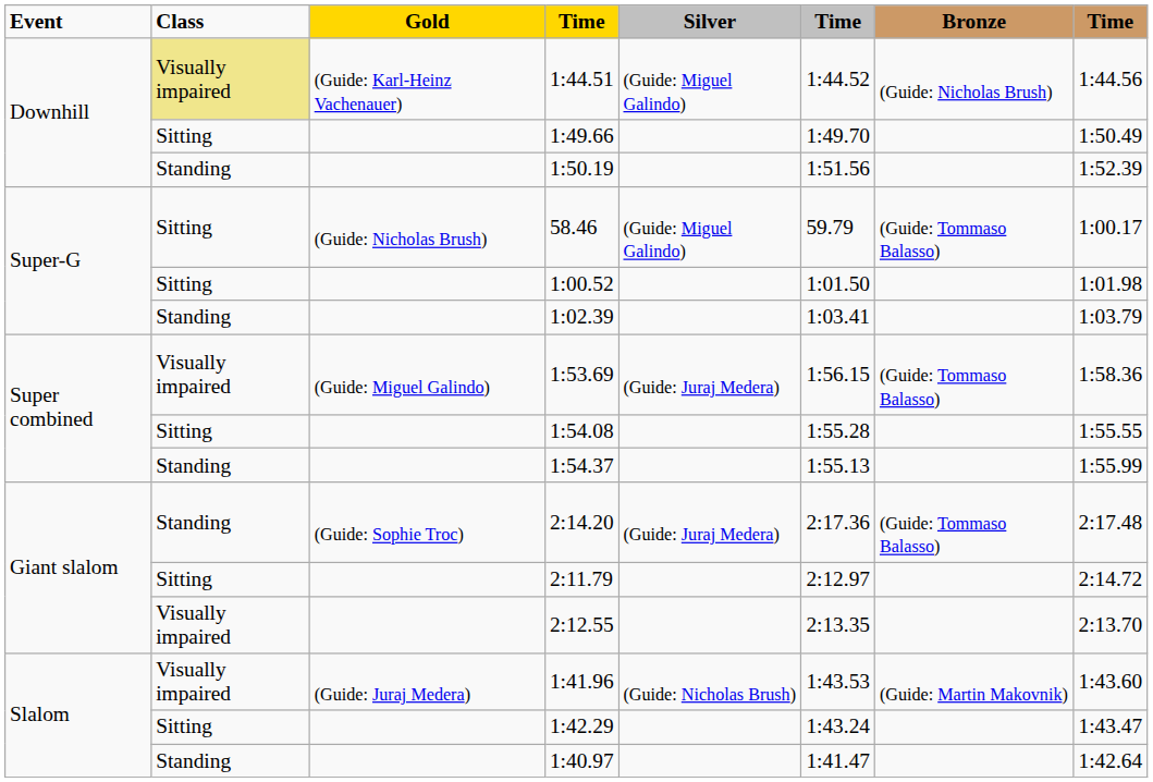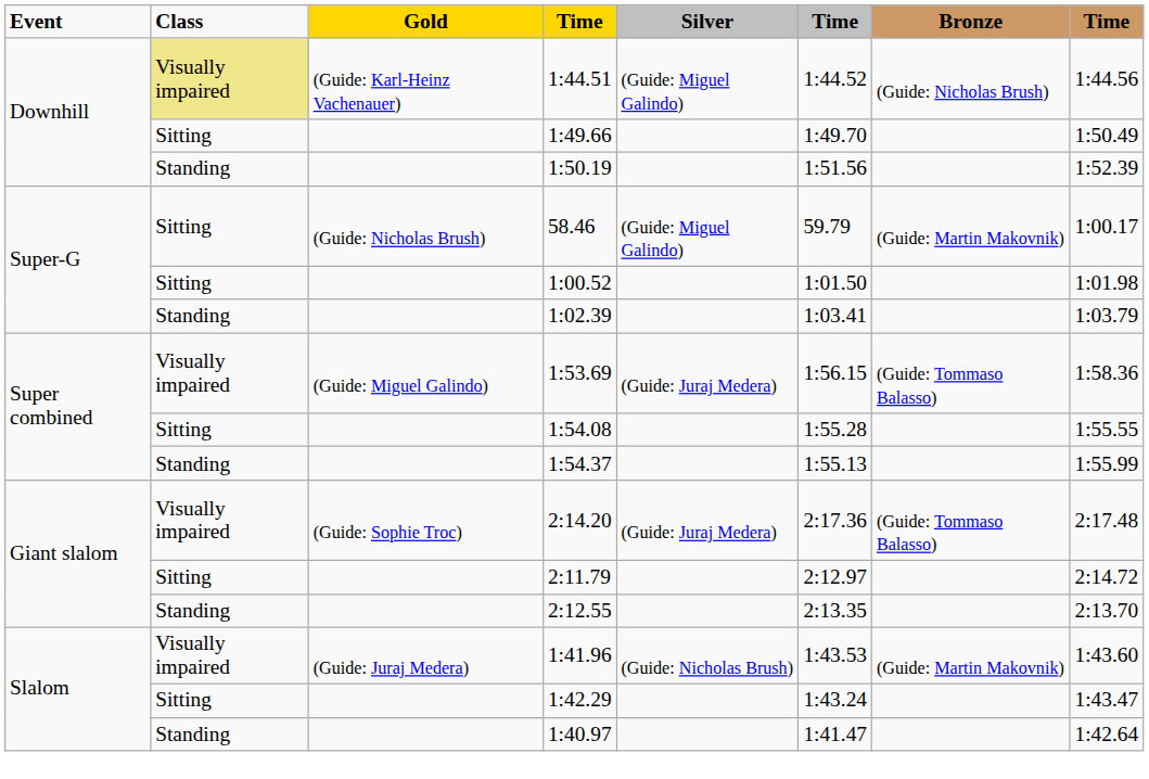58.46 | Bronze: (Guide: Tommaso Balasso) -> (Guide: Martin Makovnik)
2:14.20 | Class: Standing -> Visually impaired
2:12.55 | Class: Visually impaired -> Standing
